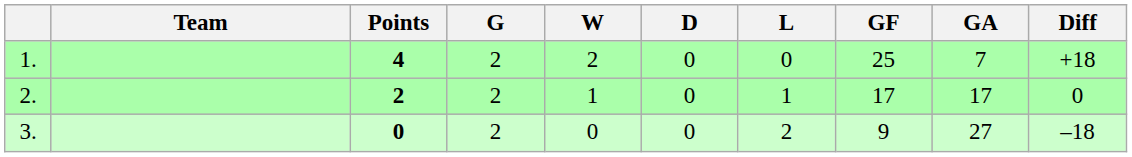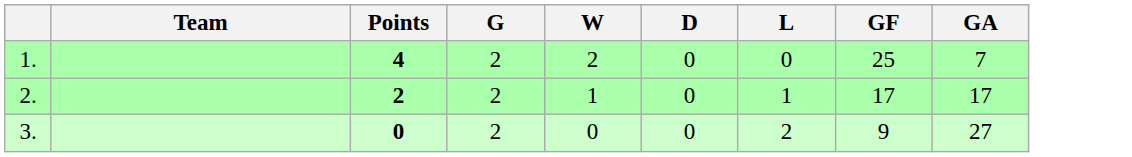- column: Diff | +18 | 0 | –18
